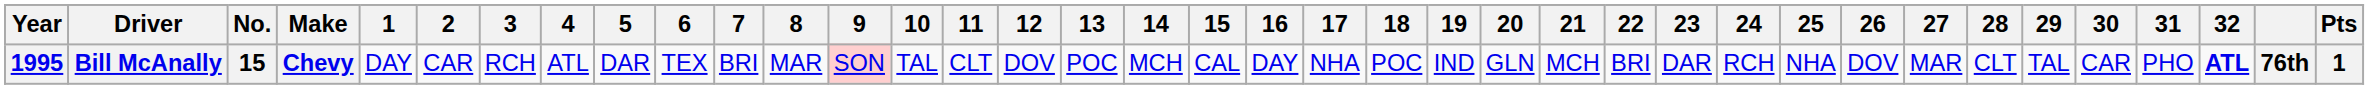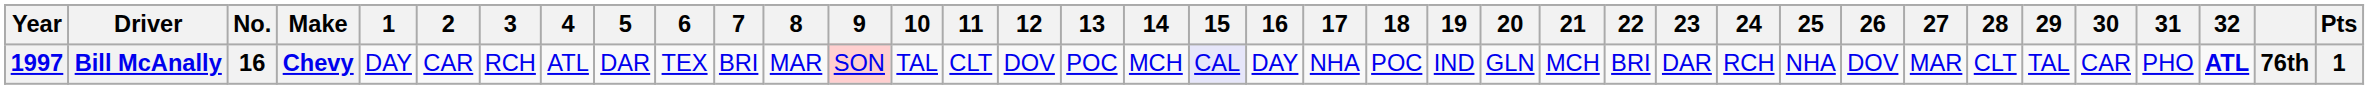Bill McAnally | Year: 1995 -> 1997
Bill McAnally | No.: 15 -> 16
Bill McAnally | 15: no background -> lavender background
